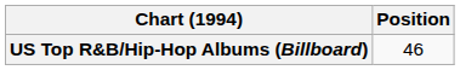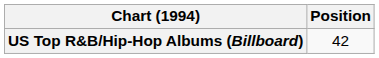US Top R&B/Hip-Hop Albums (Billboard) | Position: 46 -> 42
